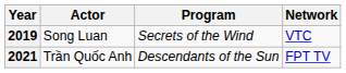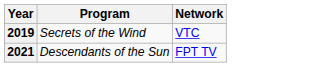- column: Actor | Song Luan | Trần Quốc Anh
